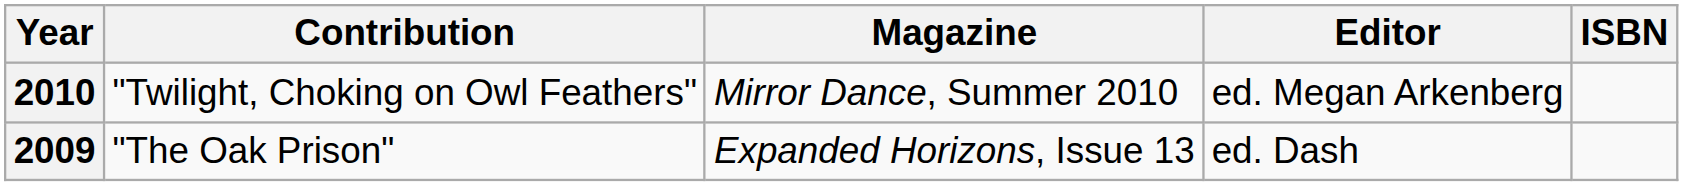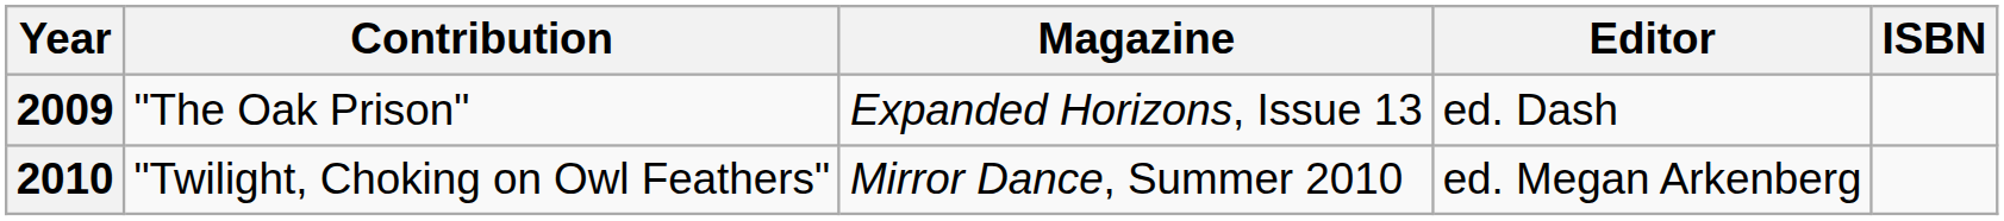rows swapped: 2009 <-> 2010
